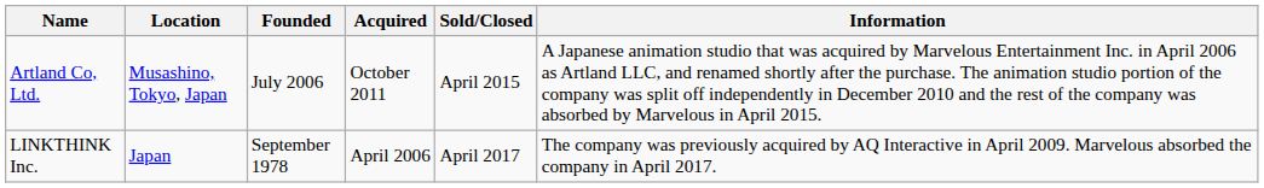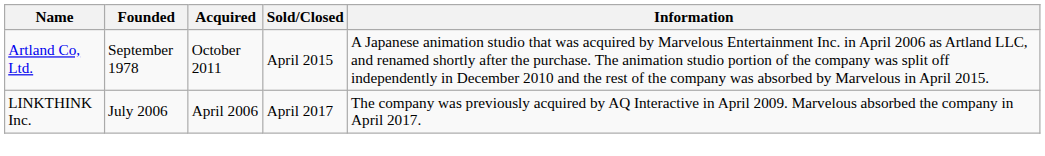- column: Location | Musashino, Tokyo, Japan | Japan
Artland Co, Ltd. | Founded: July 2006 -> September 1978
LINKTHINK Inc. | Founded: September 1978 -> July 2006
